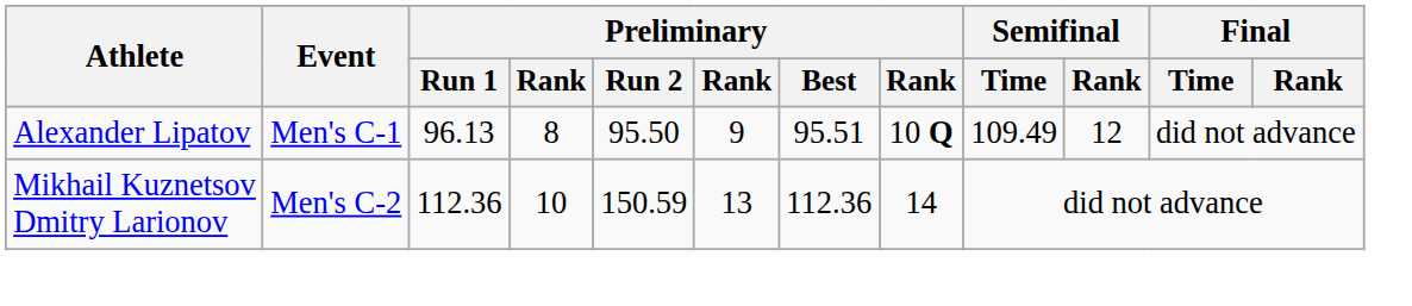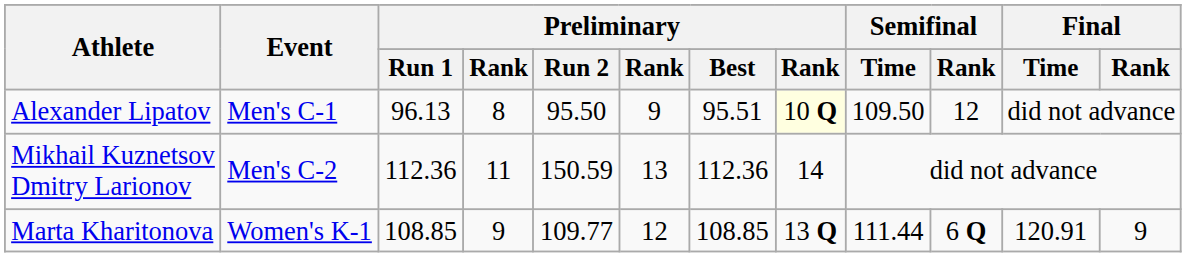Alexander Lipatov | column 8: no background -> lightyellow background
Alexander Lipatov | Semifinal / Time: 109.49 -> 109.50
Mikhail Kuznetsov Dmitry Larionov | column 4: 10 -> 11
+ row: Marta Kharitonova | Women's K-1 | 108.85 | 9 | 109.77 | 12 | 108.85 | 13 Q | 111.44 | 6 Q | 120.91 | 9
